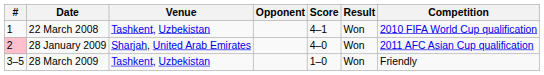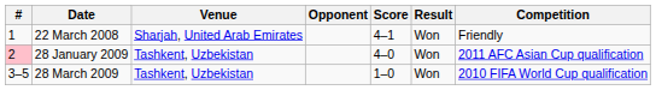22 March 2008 | Venue: Tashkent, Uzbekistan -> Sharjah, United Arab Emirates
22 March 2008 | Competition: 2010 FIFA World Cup qualification -> Friendly
28 January 2009 | Venue: Sharjah, United Arab Emirates -> Tashkent, Uzbekistan
28 March 2009 | Competition: Friendly -> 2010 FIFA World Cup qualification
